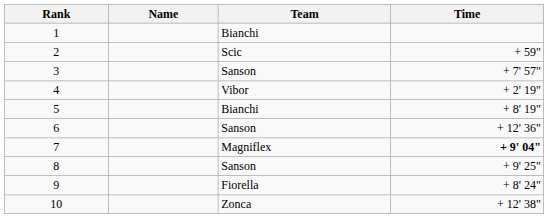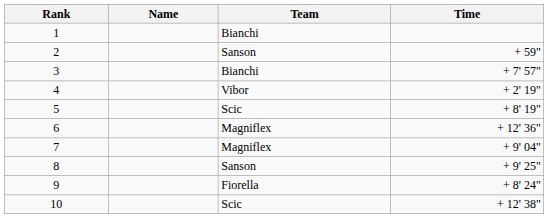2 | Team: Scic -> Sanson
3 | Team: Sanson -> Bianchi
5 | Team: Bianchi -> Scic
6 | Team: Sanson -> Magniflex
7 | Time: bold -> normal
10 | Team: Zonca -> Scic
